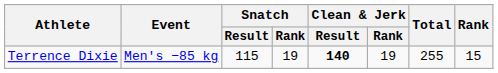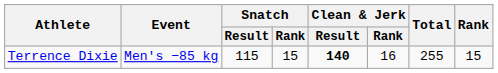Terrence Dixie | Snatch / Rank: 19 -> 15
Terrence Dixie | Clean & Jerk / Rank: 19 -> 16
